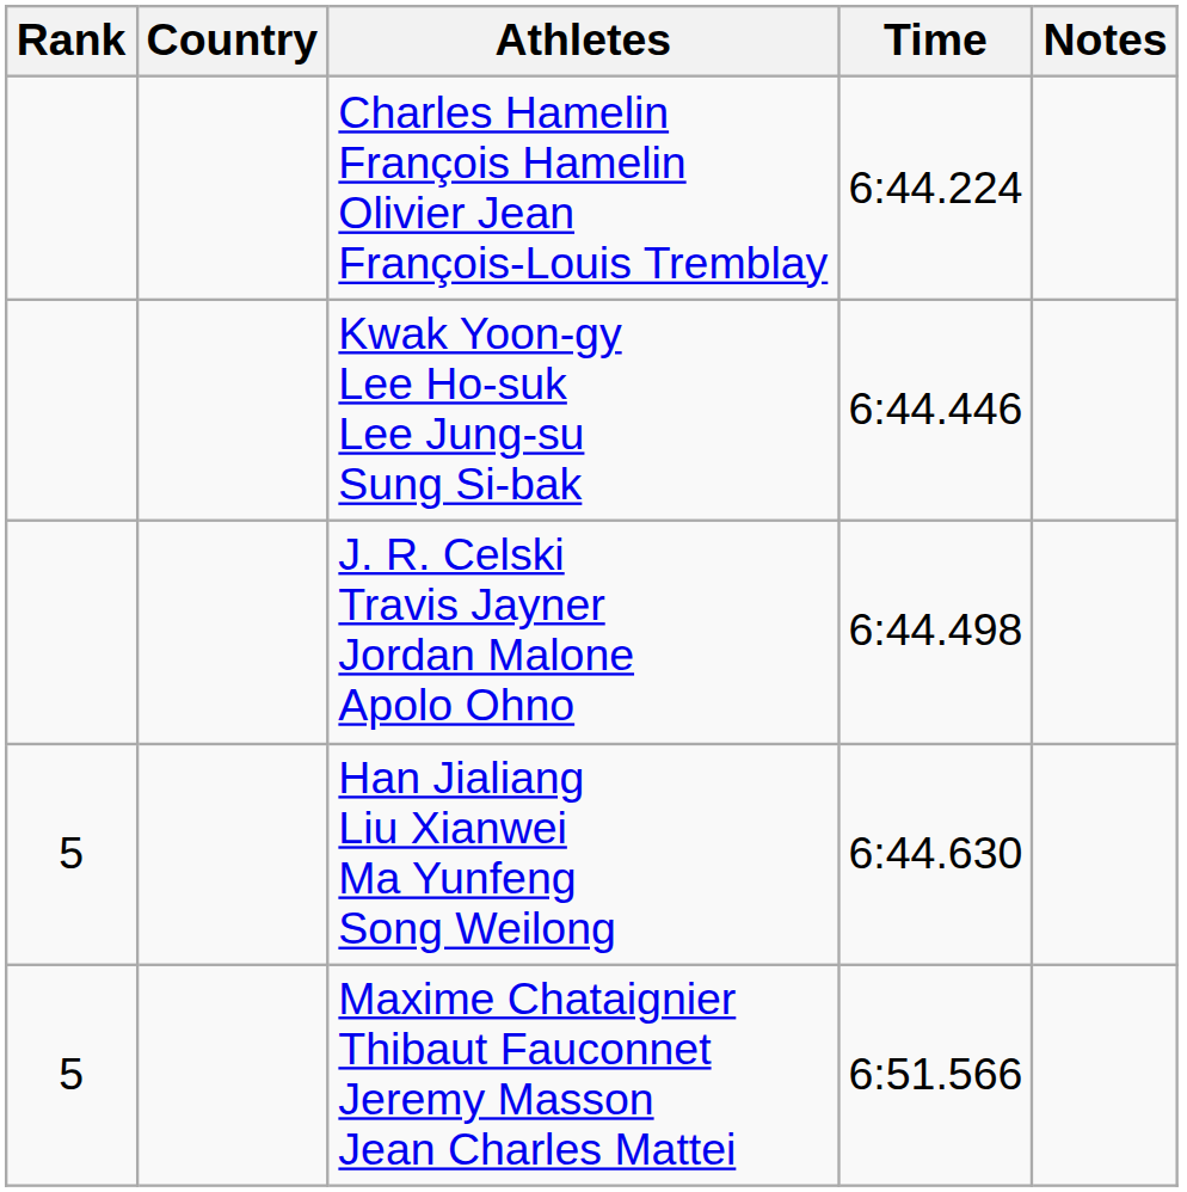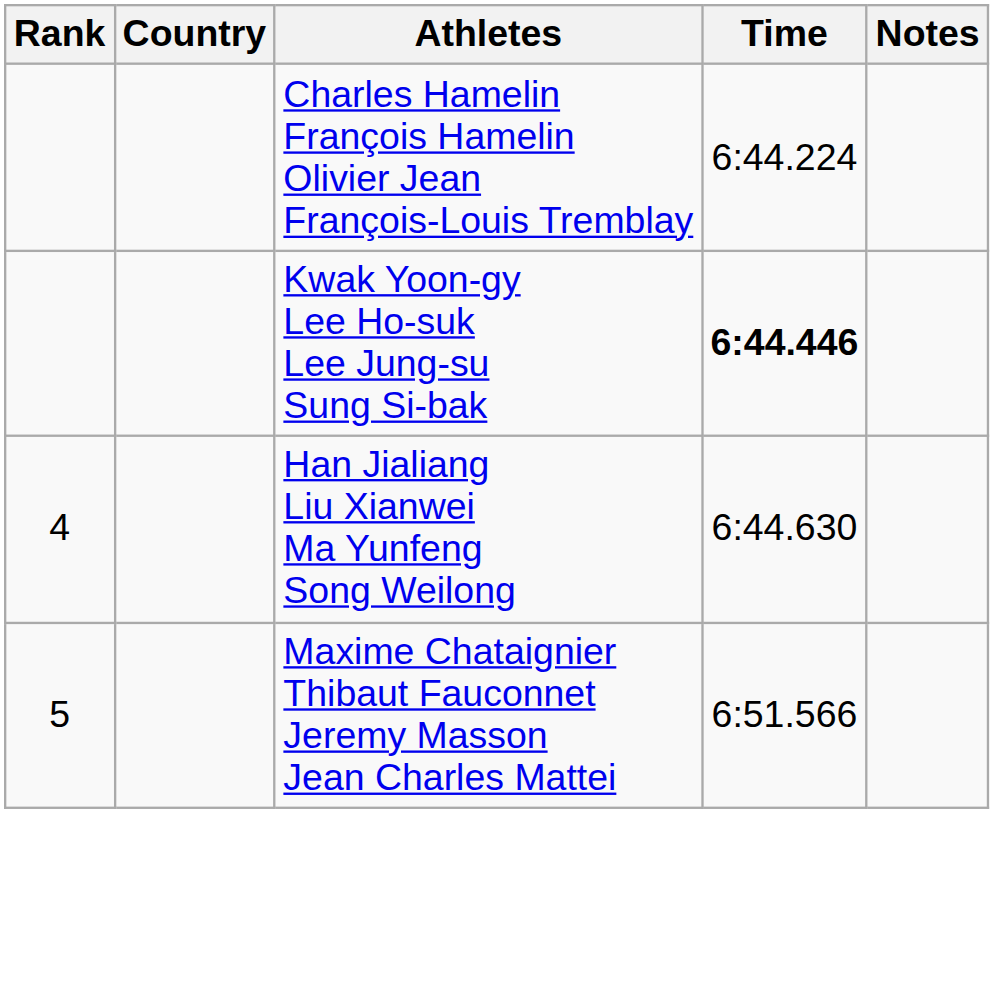Kwak Yoon-gy Lee Ho-suk Lee Jung-su Sung Si-bak | Time: normal -> bold
- row: J. R. Celski Travis Jayner Jordan Malone Apolo Ohno | 6:44.498
Han Jialiang Liu Xianwei Ma Yunfeng Song Weilong | Rank: 5 -> 4
